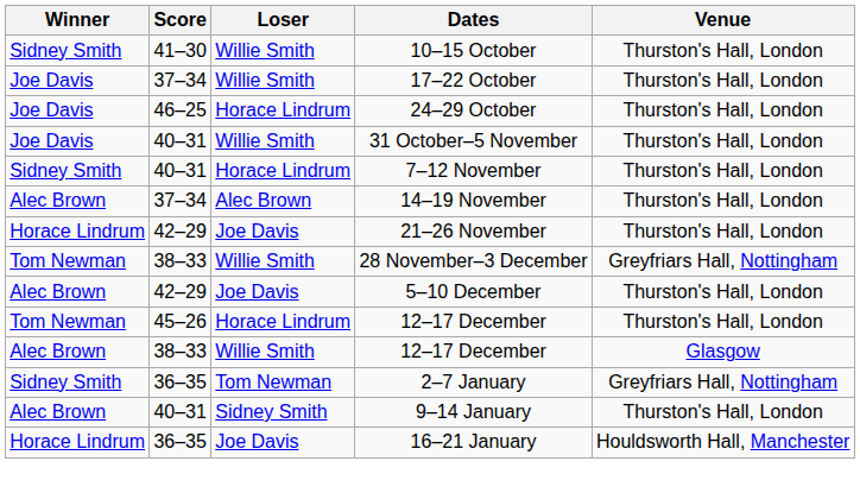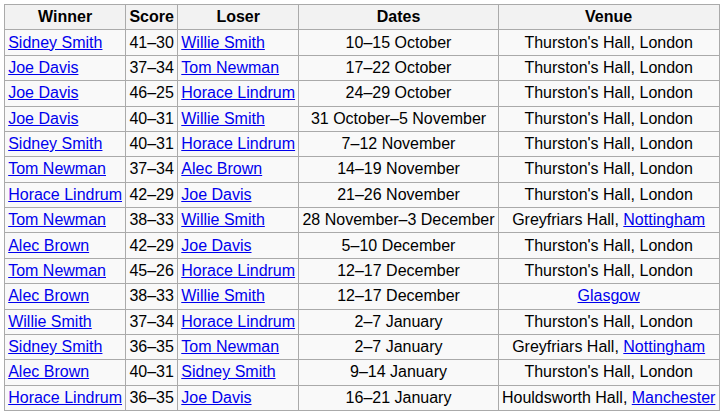17–22 October | Loser: Willie Smith -> Tom Newman
14–19 November | Winner: Alec Brown -> Tom Newman
+ row: Willie Smith | 37–34 | Horace Lindrum | 2–7 January | Thurston's Hall, London
